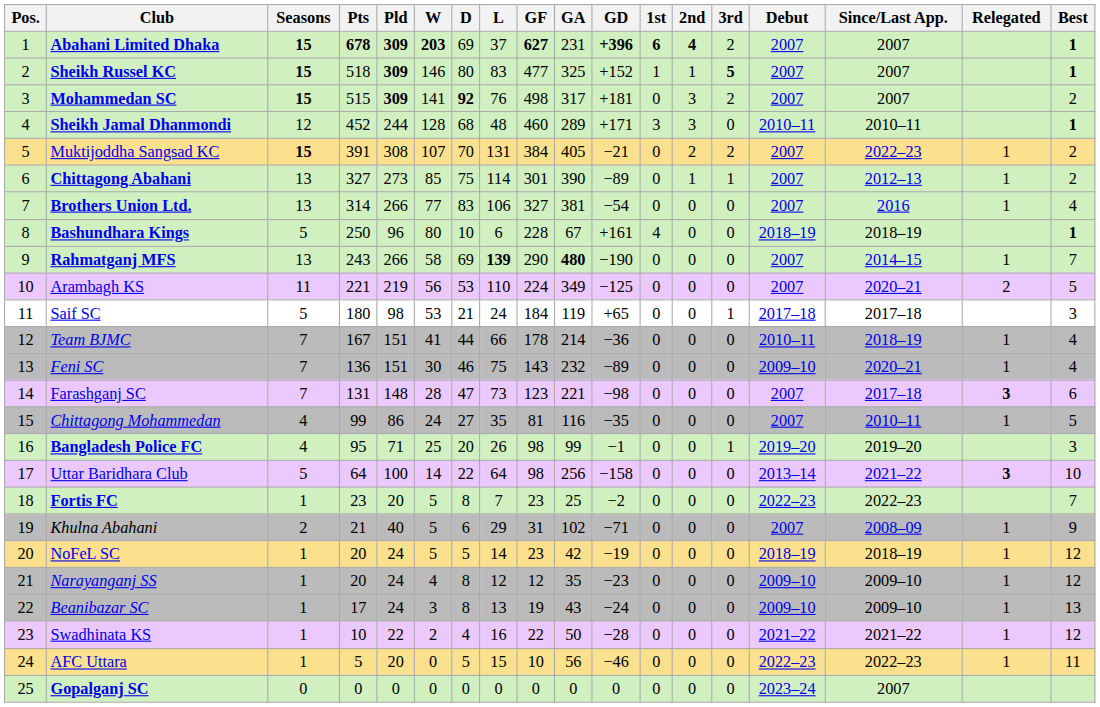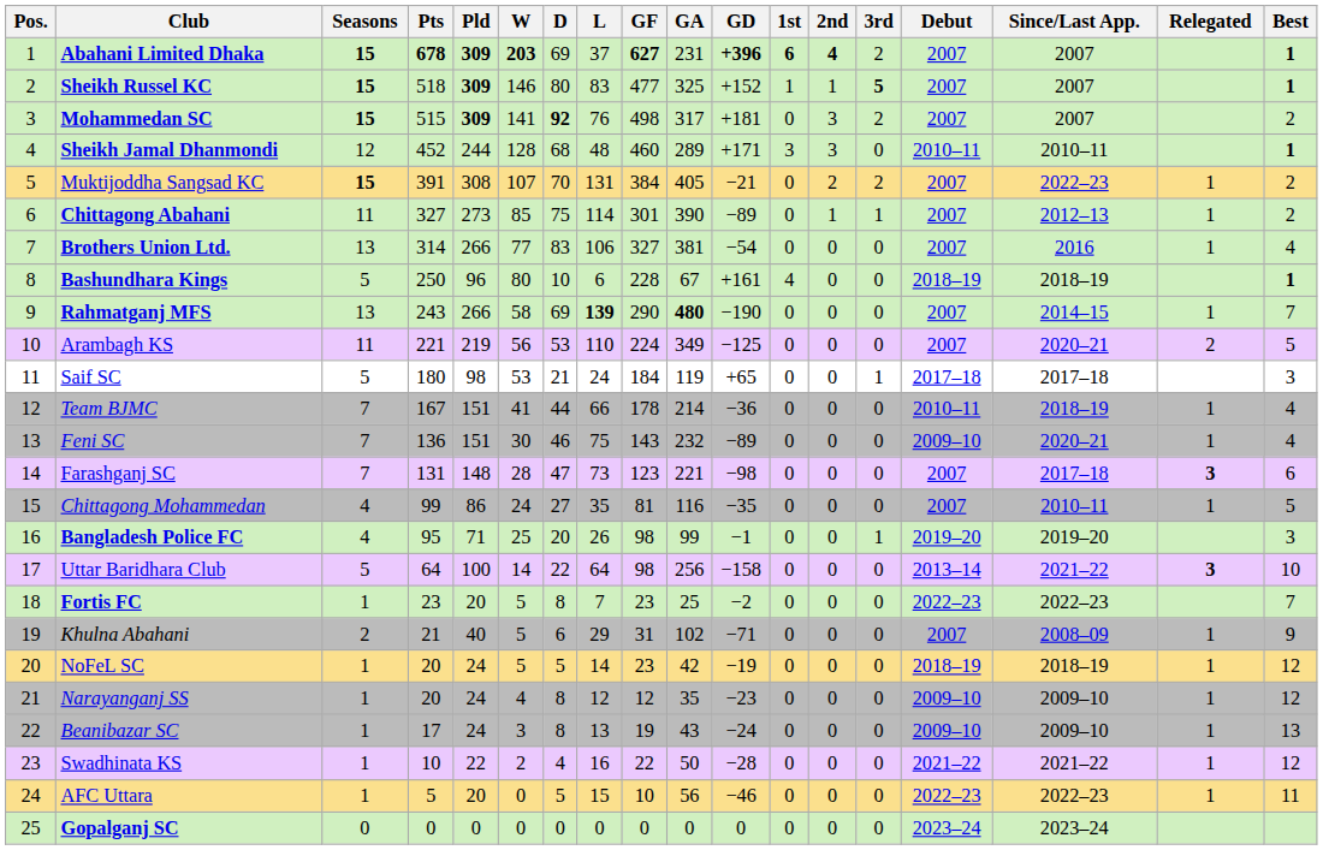Chittagong Abahani | Seasons: 13 -> 11
Gopalganj SC | Since/Last App.: 2007 -> 2023–24
